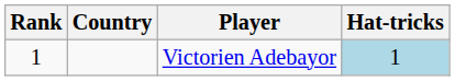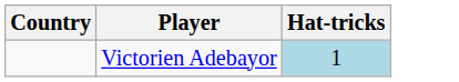- column: Rank | 1
